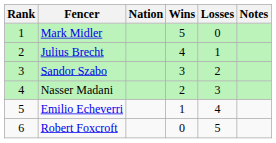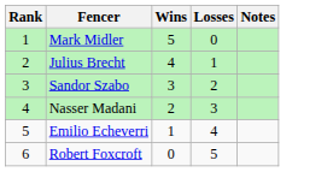- column: Nation
